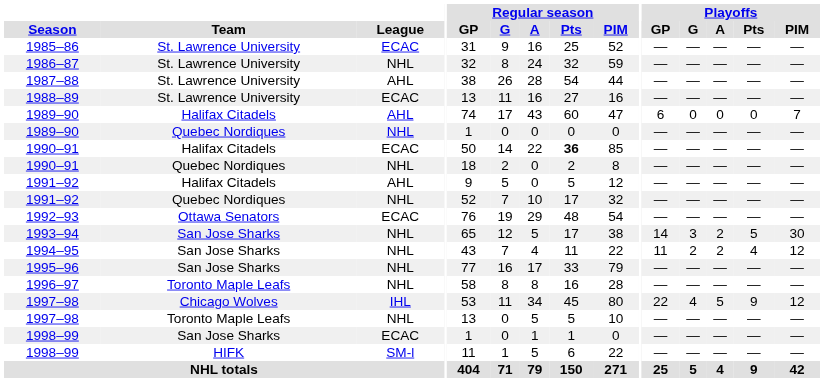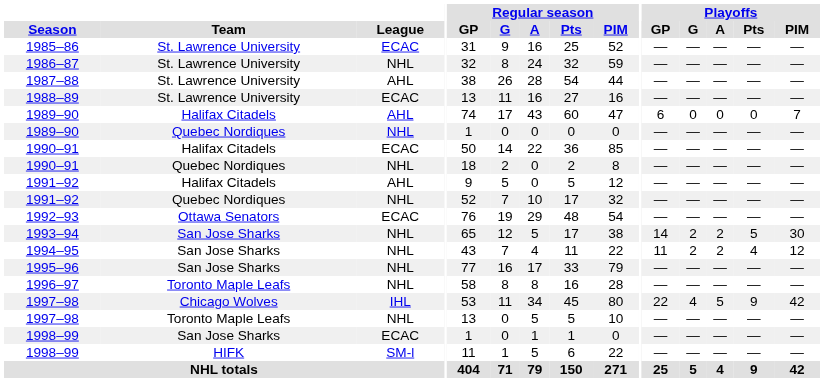1990–91 / Halifax Citadels | Regular season / Pts: bold -> normal
1993–94 | Playoffs / G: 3 -> 2
1997–98 / Chicago Wolves | Playoffs / PIM: 12 -> 42
